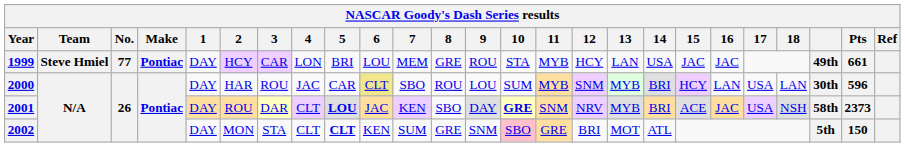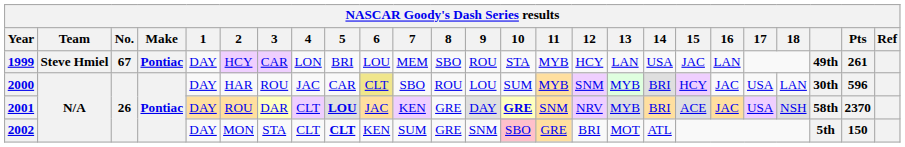1999 | No.: 77 -> 67
1999 | 8: GRE -> SBO
1999 | 16: JAC -> LAN
1999 | Pts: 661 -> 261
2000 | 16: LAN -> JAC
2001 | 8: SBO -> GRE
2001 | Pts: 2373 -> 2370
